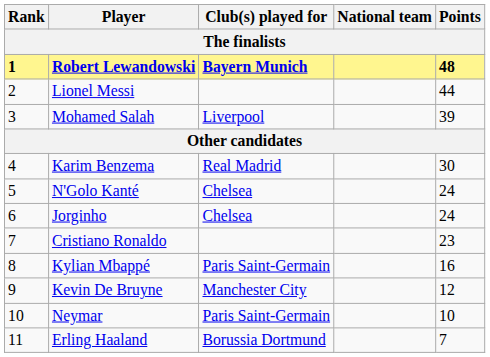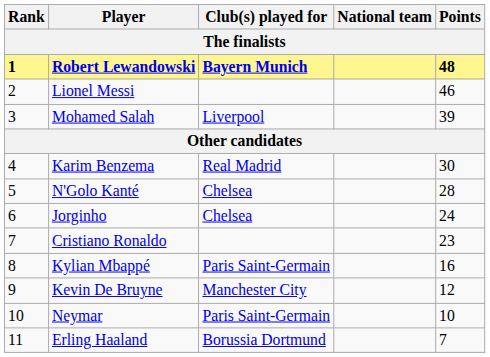Lionel Messi | Points: 44 -> 46
N'Golo Kanté | Points: 24 -> 28
